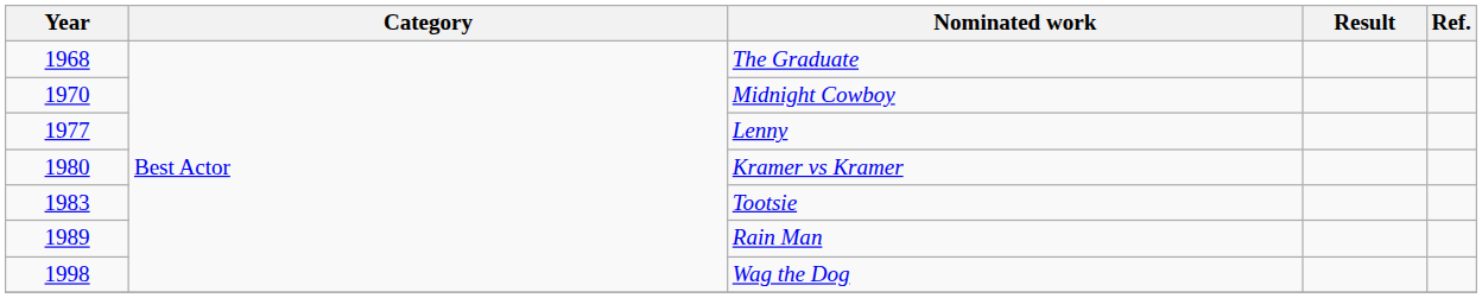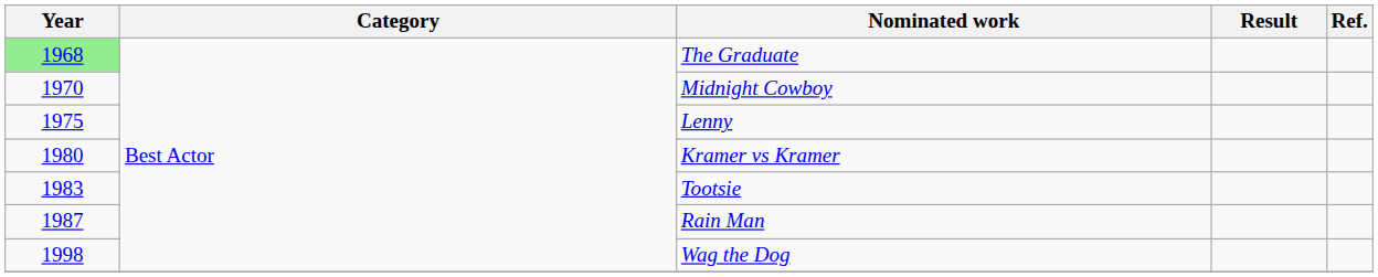The Graduate | Year: no background -> lightgreen background
Lenny | Year: 1977 -> 1975
Rain Man | Year: 1989 -> 1987
